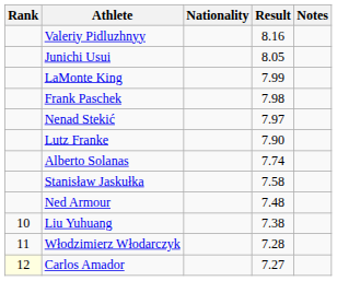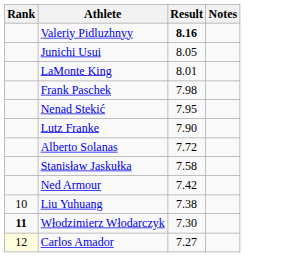- column: Nationality
Valeriy Pidluzhnyy | Result: normal -> bold
LaMonte King | Result: 7.99 -> 8.01
Nenad Stekić | Result: 7.97 -> 7.95
Alberto Solanas | Result: 7.74 -> 7.72
Ned Armour | Result: 7.48 -> 7.42
Włodzimierz Włodarczyk | Rank: normal -> bold
Włodzimierz Włodarczyk | Result: 7.28 -> 7.30
